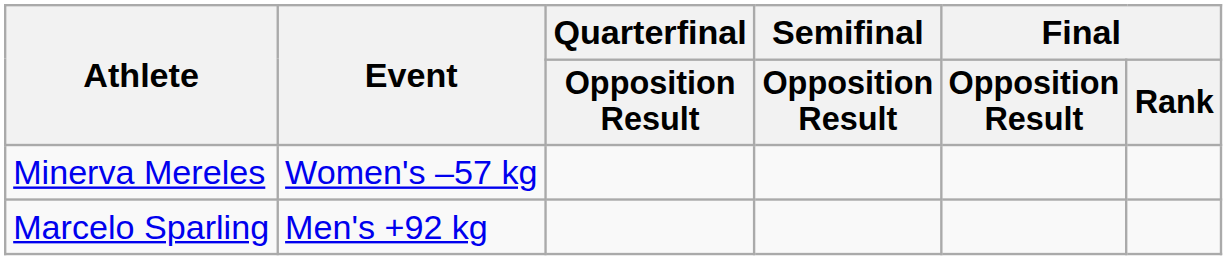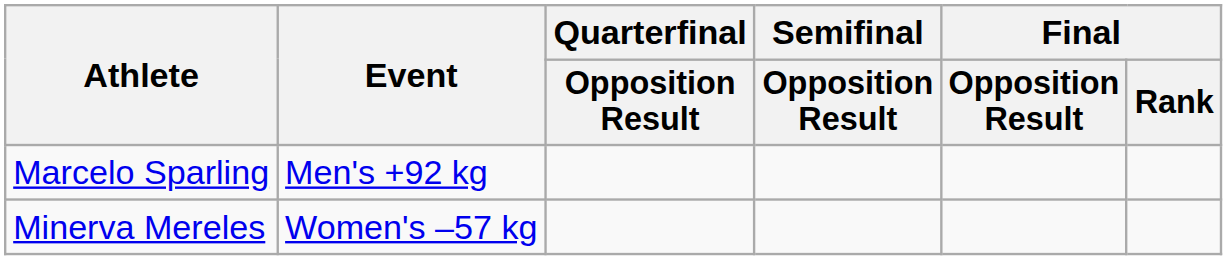rows swapped: Marcelo Sparling <-> Minerva Mereles
